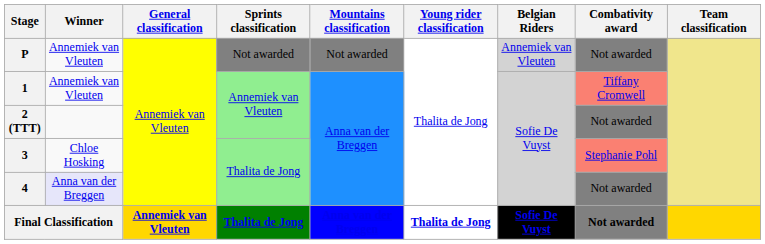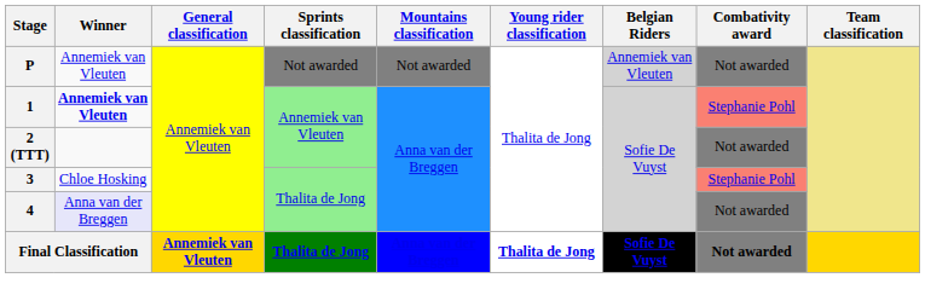1 | Winner: normal -> bold
1 | Combativity award: Tiffany Cromwell -> Stephanie Pohl
